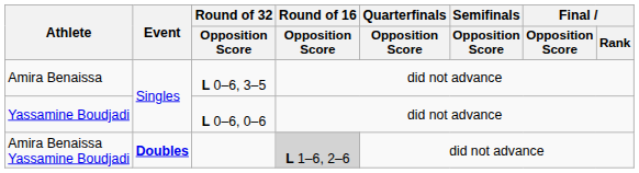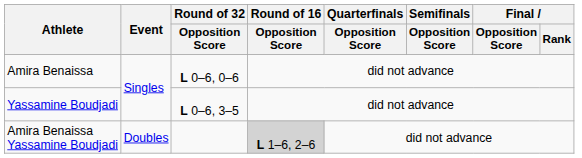Amira Benaissa | Round of 32 / Opposition Score: L 0–6, 3–5 -> L 0–6, 0–6
Yassamine Boudjadi | Round of 32 / Opposition Score: L 0–6, 0–6 -> L 0–6, 3–5
Amira Benaissa Yassamine Boudjadi | Event: bold -> normal
